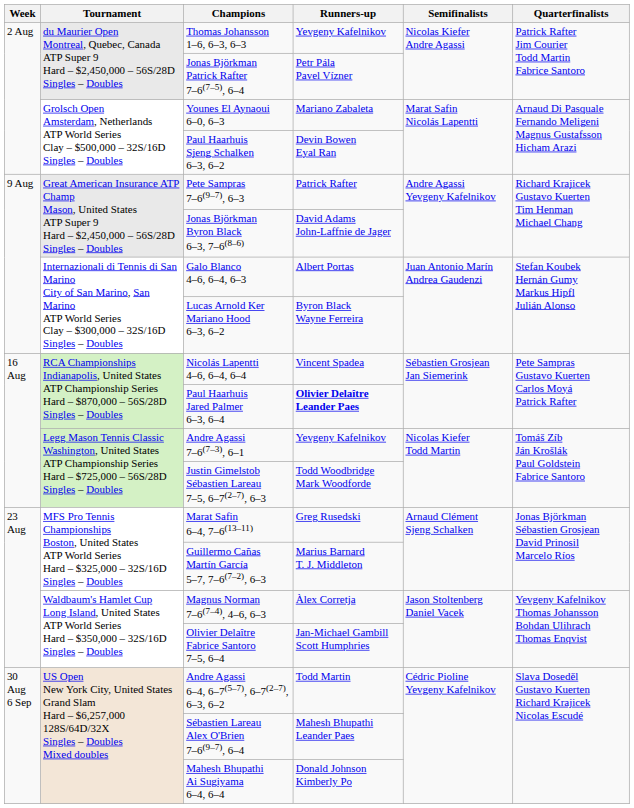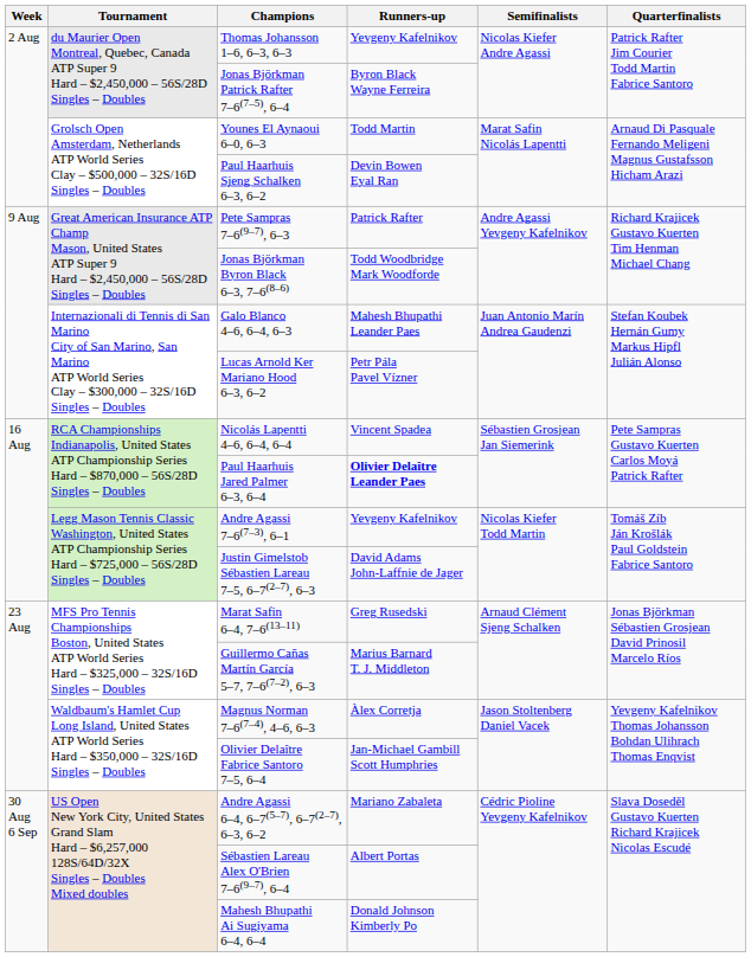Jonas Björkman Patrick Rafter 7–6(7–5), 6–4 | Runners-up: Petr Pála Pavel Vízner -> Byron Black Wayne Ferreira
Younes El Aynaoui 6–0, 6–3 | Runners-up: Mariano Zabaleta -> Todd Martin
Jonas Björkman Byron Black 6–3, 7–6(8–6) | Runners-up: David Adams John-Laffnie de Jager -> Todd Woodbridge Mark Woodforde
Galo Blanco 4–6, 6–4, 6–3 | Runners-up: Albert Portas -> Mahesh Bhupathi Leander Paes
Lucas Arnold Ker Mariano Hood 6–3, 6–2 | Runners-up: Byron Black Wayne Ferreira -> Petr Pála Pavel Vízner
Justin Gimelstob Sébastien Lareau 7–5, 6–7(2–7), 6–3 | Runners-up: Todd Woodbridge Mark Woodforde -> David Adams John-Laffnie de Jager
Andre Agassi 6–4, 6–7(5–7), 6–7(2–7), 6–3, 6–2 | Runners-up: Todd Martin -> Mariano Zabaleta
Sébastien Lareau Alex O'Brien 7–6(9–7), 6–4 | Runners-up: Mahesh Bhupathi Leander Paes -> Albert Portas
